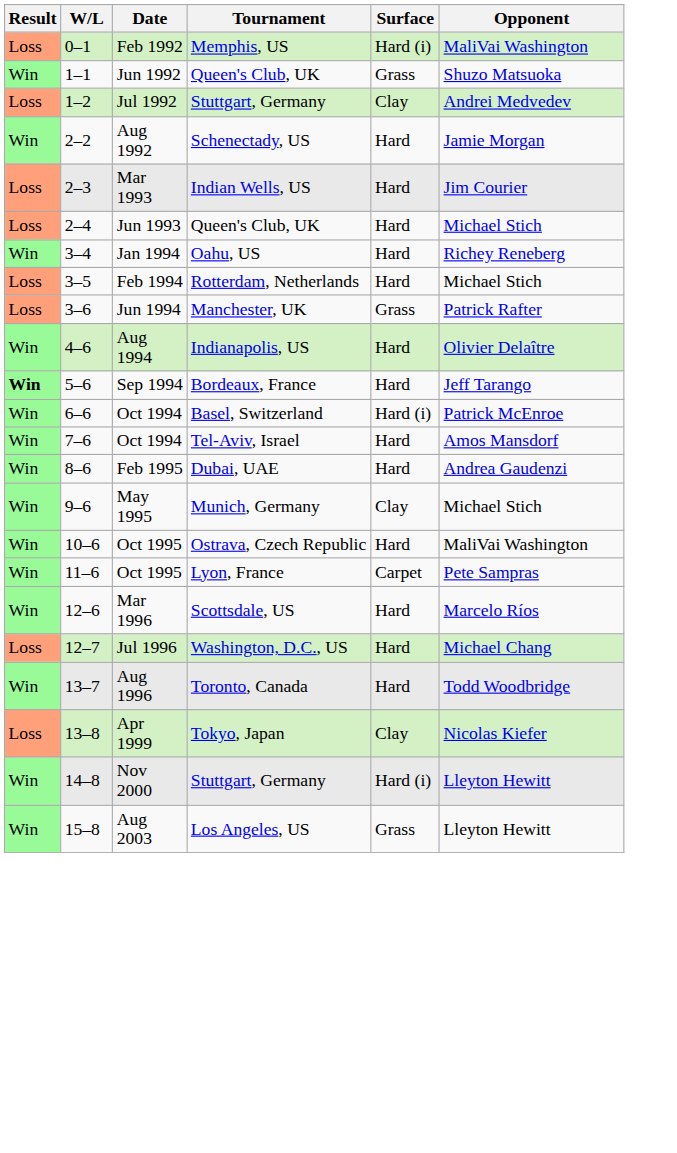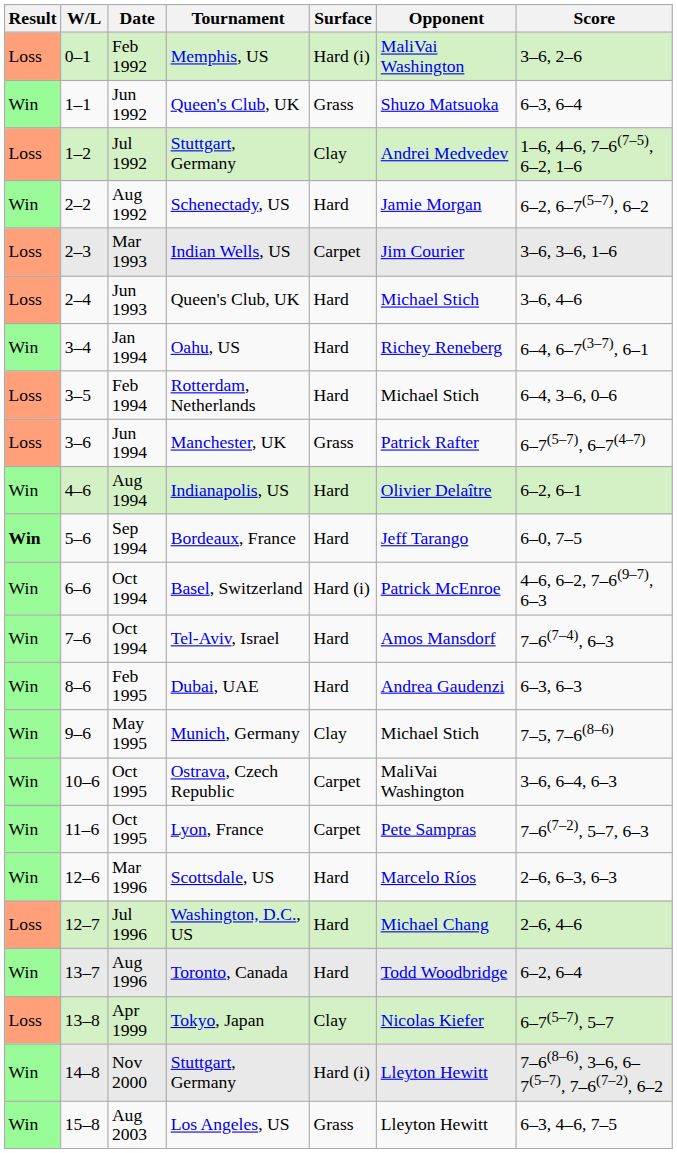+ column: Score | 3–6, 2–6 | 6–3, 6–4 | 1–6, 4–6, 7–6(7–5), 6–2, 1–6 | 6–2, 6–7(5–7), 6–2 | 3–6, 3–6, 1–6 | 3–6, 4–6 | 6–4, 6–7(3–7), 6–1 | 6–4, 3–6, 0–6 | 6–7(5–7), 6–7(4–7) | 6–2, 6–1 | 6–0, 7–5 | 4–6, 6–2, 7–6(9–7), 6–3 | 7–6(7–4), 6–3 | 6–3, 6–3 | 7–5, 7–6(8–6) | 3–6, 6–4, 6–3 | 7–6(7–2), 5–7, 6–3 | 2–6, 6–3, 6–3 | 2–6, 4–6 | 6–2, 6–4 | 6–7(5–7), 5–7 | 7–6(8–6), 3–6, 6–7(5–7), 7–6(7–2), 6–2 | 6–3, 4–6, 7–5
Mar 1993 | Surface: Hard -> Carpet
Oct 1995 / Ostrava, Czech Republic | Surface: Hard -> Carpet
